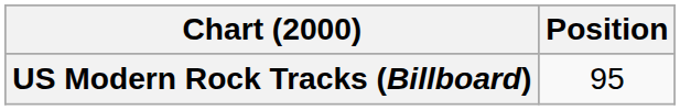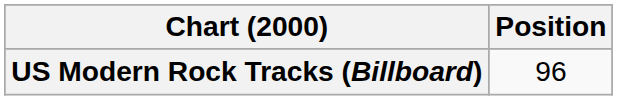US Modern Rock Tracks (Billboard) | Position: 95 -> 96
